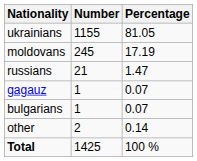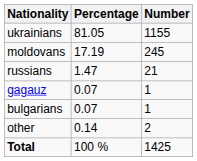columns swapped: Number <-> Percentage
